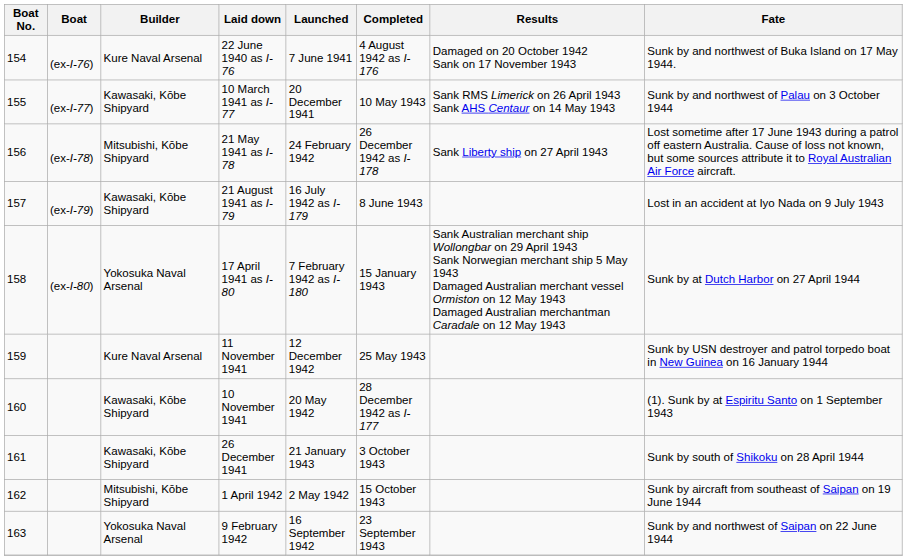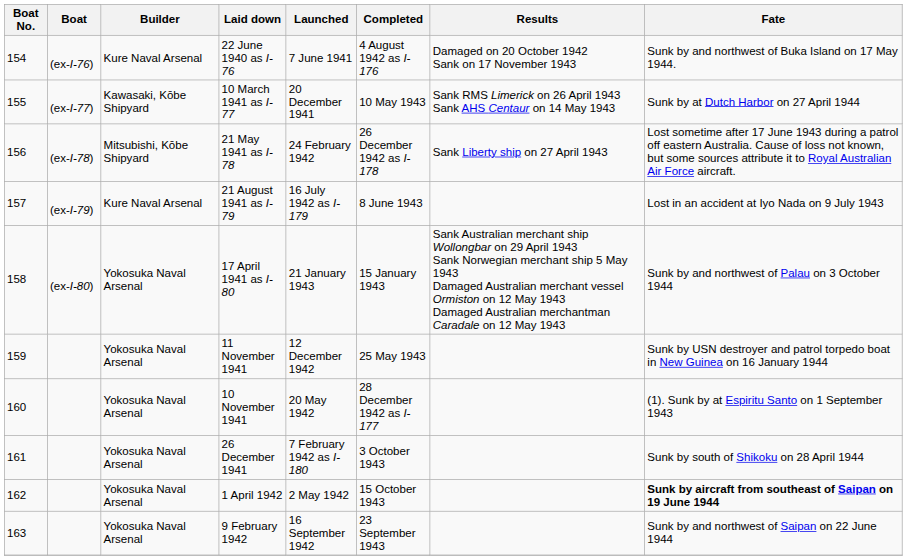10 March 1941 as I-77 | Fate: Sunk by and northwest of Palau on 3 October 1944 -> Sunk by at Dutch Harbor on 27 April 1944
21 August 1941 as I-79 | Builder: Kawasaki, Kōbe Shipyard -> Kure Naval Arsenal
17 April 1941 as I-80 | Launched: 7 February 1942 as I-180 -> 21 January 1943
17 April 1941 as I-80 | Fate: Sunk by at Dutch Harbor on 27 April 1944 -> Sunk by and northwest of Palau on 3 October 1944
11 November 1941 | Builder: Kure Naval Arsenal -> Yokosuka Naval Arsenal
10 November 1941 | Builder: Kawasaki, Kōbe Shipyard -> Yokosuka Naval Arsenal
26 December 1941 | Builder: Kawasaki, Kōbe Shipyard -> Yokosuka Naval Arsenal
26 December 1941 | Launched: 21 January 1943 -> 7 February 1942 as I-180
1 April 1942 | Builder: Mitsubishi, Kōbe Shipyard -> Yokosuka Naval Arsenal
1 April 1942 | Fate: normal -> bold
